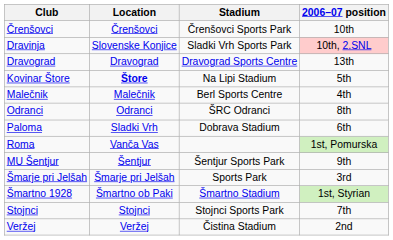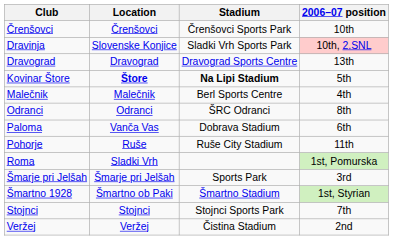Kovinar Štore | Stadium: normal -> bold
Paloma | Location: Sladki Vrh -> Vanča Vas
+ row: Pohorje | Ruše | Ruše City Stadium | 11th
Roma | Location: Vanča Vas -> Sladki Vrh
- row: MU Šentjur | Šentjur | Šentjur Sports Park | 9th
